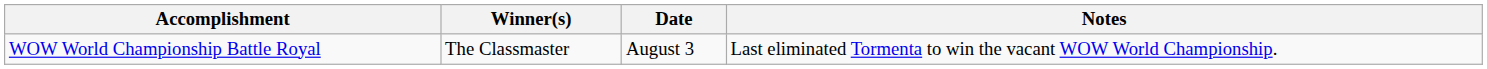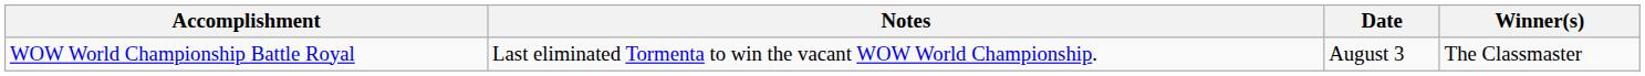columns swapped: Winner(s) <-> Notes
